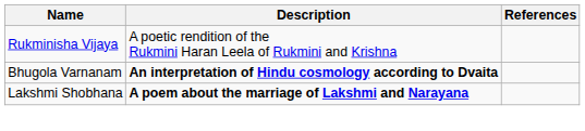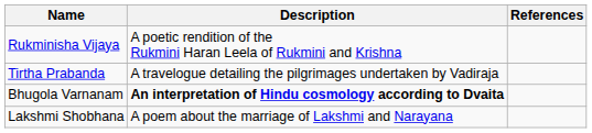+ row: Tirtha Prabanda | A travelogue detailing the pilgrimages undertaken by Vadiraja
Lakshmi Shobhana | Description: bold -> normal
